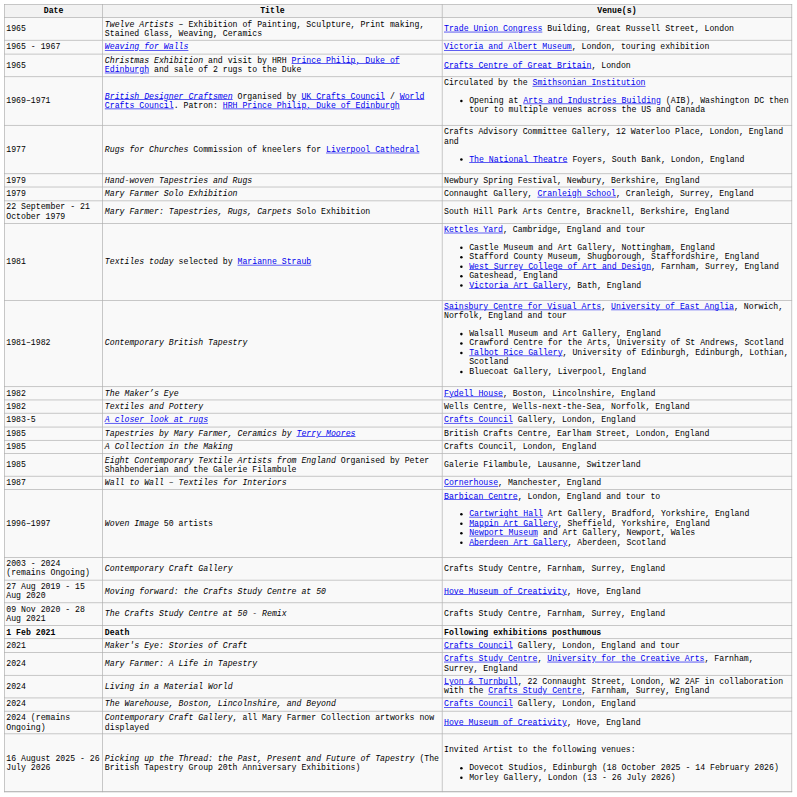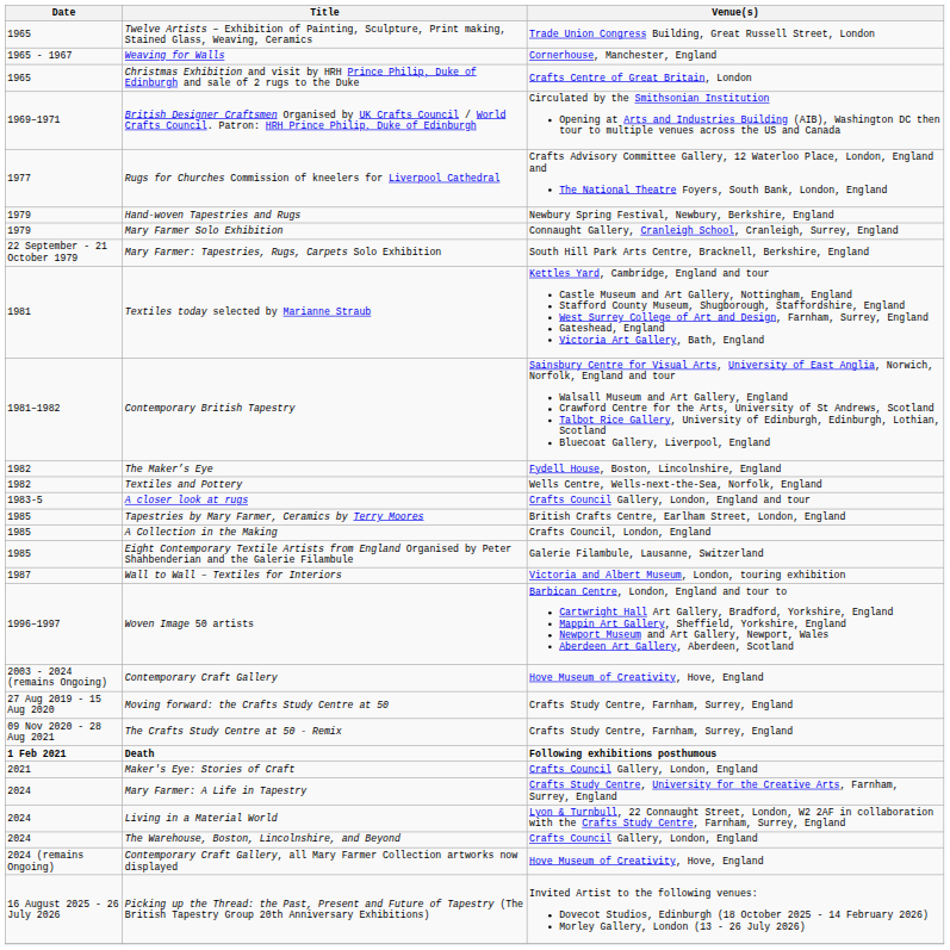Weaving for Walls | Venue(s): Victoria and Albert Museum, London, touring exhibition -> Cornerhouse, Manchester, England
A closer look at rugs | Venue(s): Crafts Council Gallery, London, England -> Crafts Council Gallery, London, England and tour
Wall to Wall – Textiles for Interiors | Venue(s): Cornerhouse, Manchester, England -> Victoria and Albert Museum, London, touring exhibition
Contemporary Craft Gallery | Venue(s): Crafts Study Centre, Farnham, Surrey, England -> Hove Museum of Creativity, Hove, England
Moving forward: the Crafts Study Centre at 50 | Venue(s): Hove Museum of Creativity, Hove, England -> Crafts Study Centre, Farnham, Surrey, England
Maker's Eye: Stories of Craft | Venue(s): Crafts Council Gallery, London, England and tour -> Crafts Council Gallery, London, England
